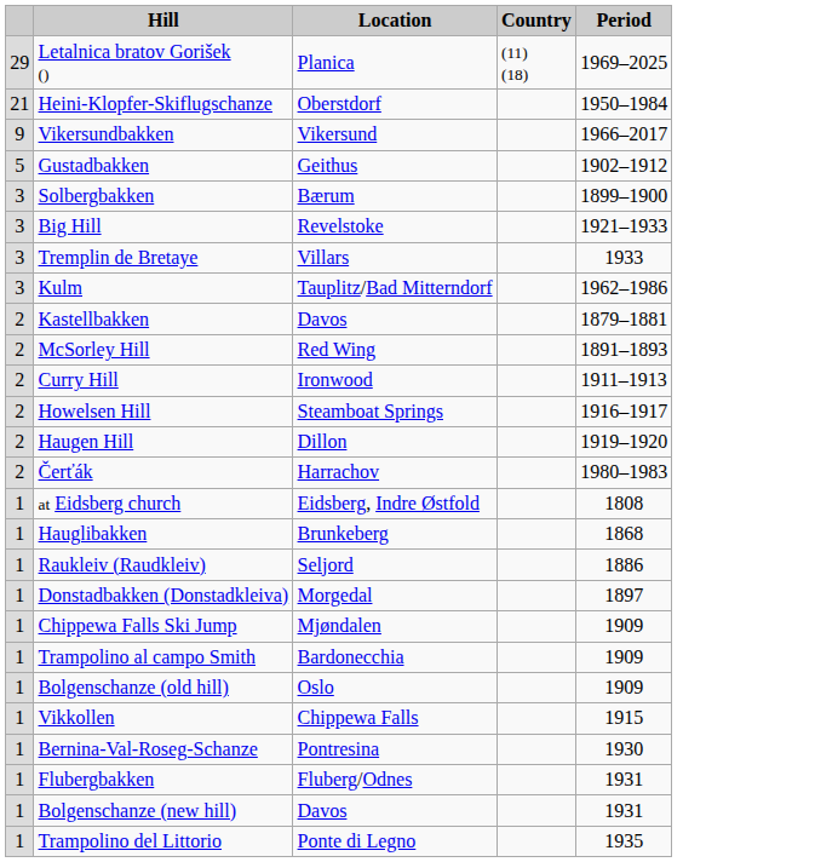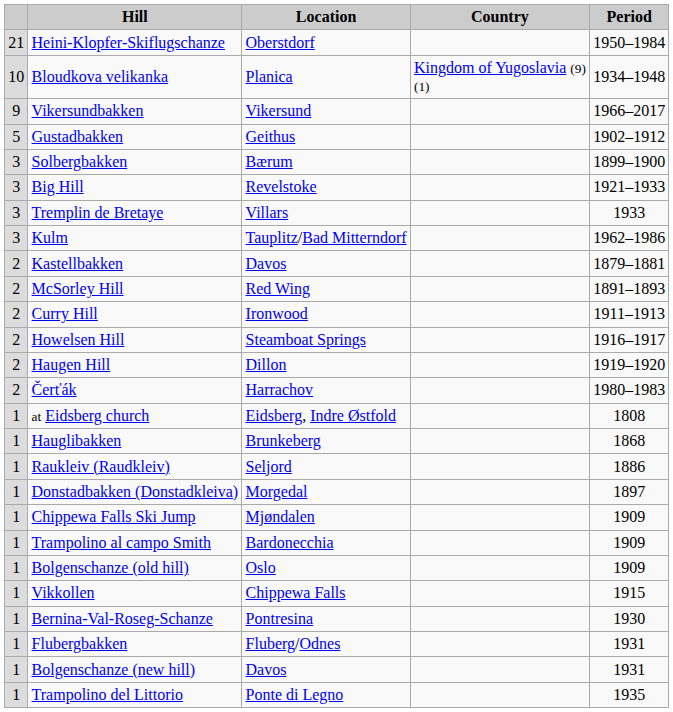- row: 29 | Letalnica bratov Gorišek () | Planica | (11) (18) | 1969–2025
+ row: 10 | Bloudkova velikanka | Planica | Kingdom of Yugoslavia (9) (1) | 1934–1948
